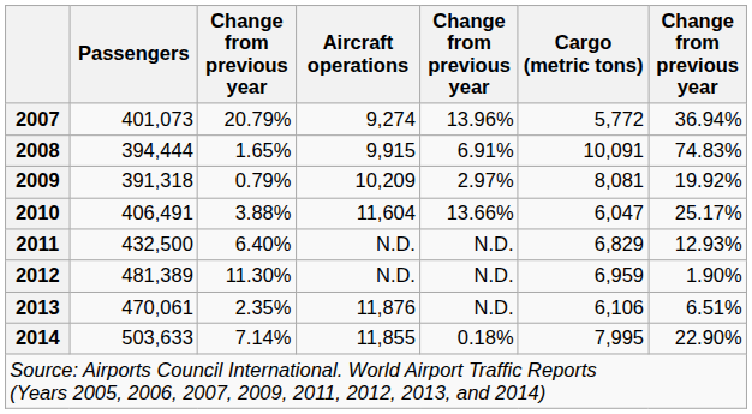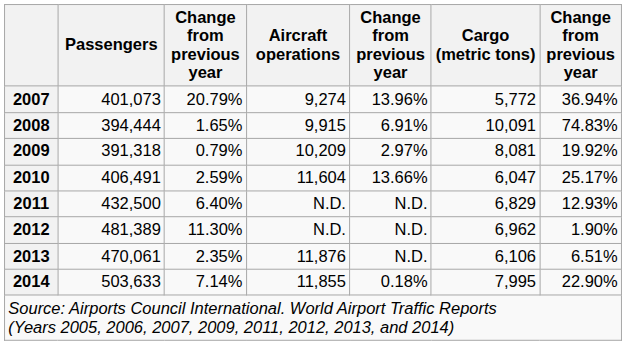2010 | column 3: 3.88% -> 2.59%
2012 | Cargo (metric tons): 6,959 -> 6,962
